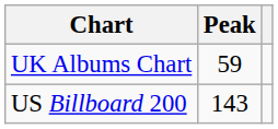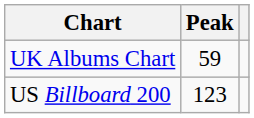US Billboard 200 | Peak: 143 -> 123
